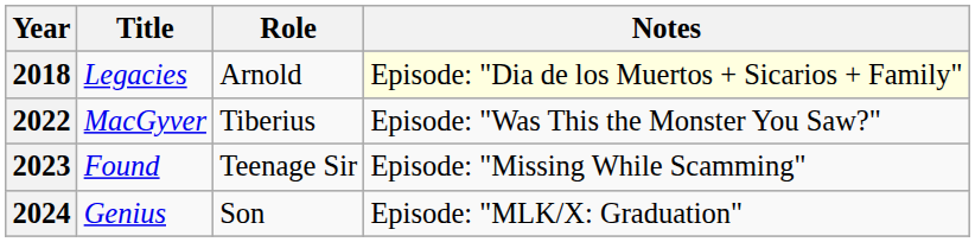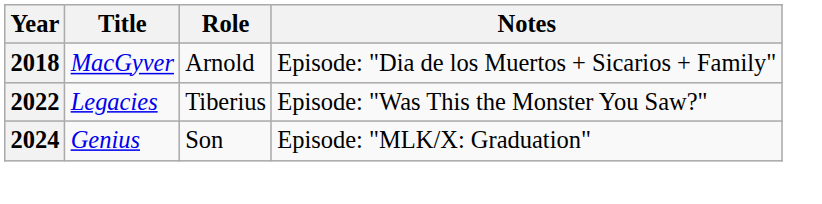2018 | Title: Legacies -> MacGyver
2018 | Notes: lightyellow background -> no background
2022 | Title: MacGyver -> Legacies
- row: 2023 | Found | Teenage Sir | Episode: "Missing While Scamming"
